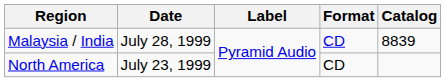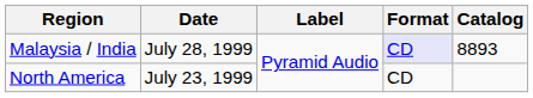Malaysia / India | Format: no background -> lavender background
Malaysia / India | Catalog: 8839 -> 8893
